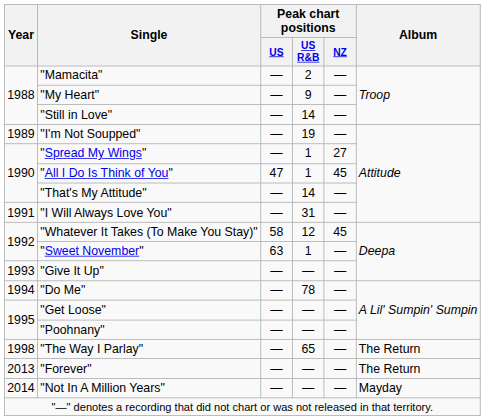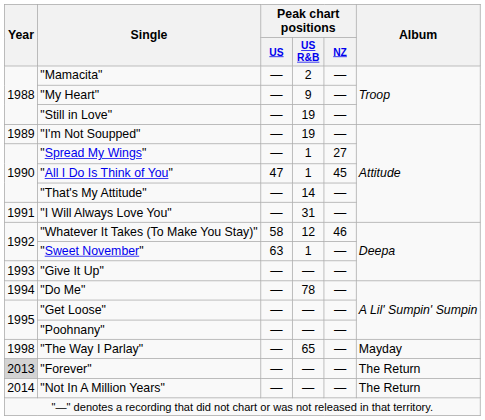"Still in Love" | Peak chart positions / US R&B: 14 -> 19
"Whatever It Takes (To Make You Stay)" | Peak chart positions / NZ: 45 -> 46
"The Way I Parlay" | Album: The Return -> Mayday
"Forever" | Year: no background -> lightgrey background
"Not In A Million Years" | Album: Mayday -> The Return
